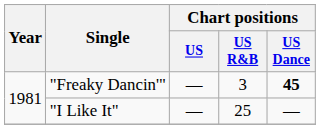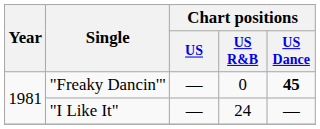"Freaky Dancin'" | Chart positions / US R&B: 3 -> 0
"I Like It" | Chart positions / US R&B: 25 -> 24
